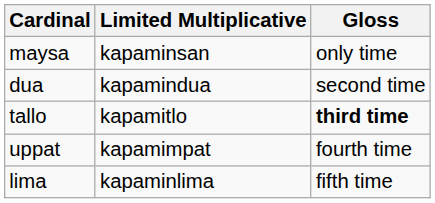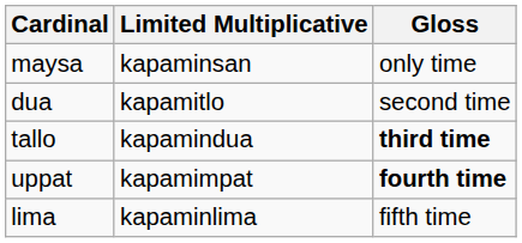dua | Limited Multiplicative: kapamindua -> kapamitlo
tallo | Limited Multiplicative: kapamitlo -> kapamindua
uppat | Gloss: normal -> bold
